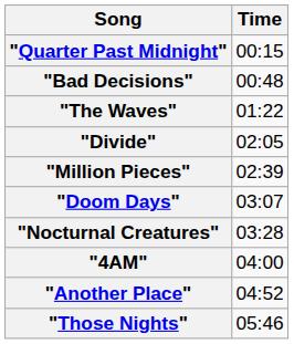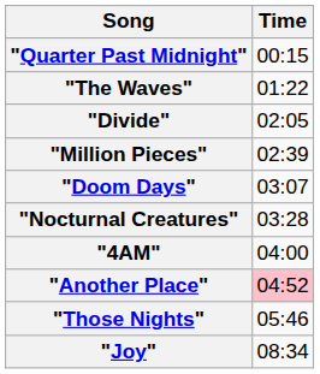- row: "Bad Decisions" | 00:48
"Another Place" | Time: no background -> pink background
+ row: "Joy" | 08:34
